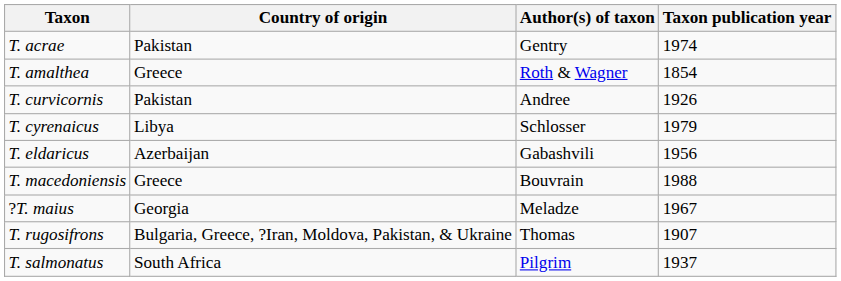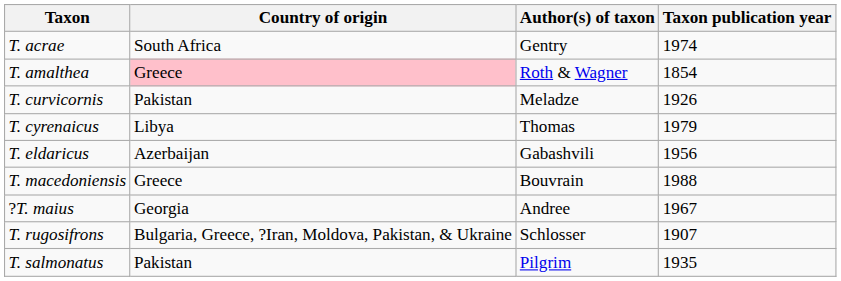T. acrae | Country of origin: Pakistan -> South Africa
T. amalthea | Country of origin: no background -> pink background
T. curvicornis | Author(s) of taxon: Andree -> Meladze
T. cyrenaicus | Author(s) of taxon: Schlosser -> Thomas
?T. maius | Author(s) of taxon: Meladze -> Andree
T. rugosifrons | Author(s) of taxon: Thomas -> Schlosser
T. salmonatus | Country of origin: South Africa -> Pakistan
T. salmonatus | Taxon publication year: 1937 -> 1935
